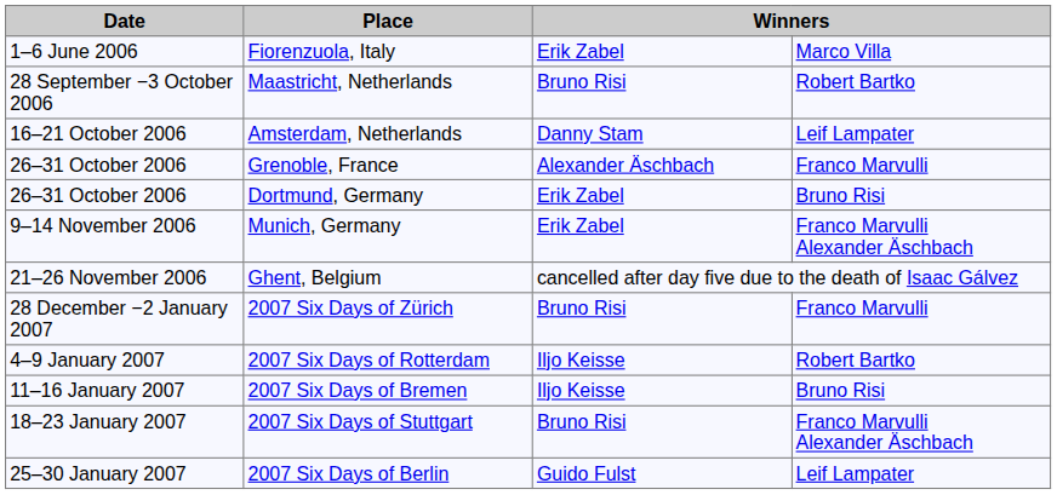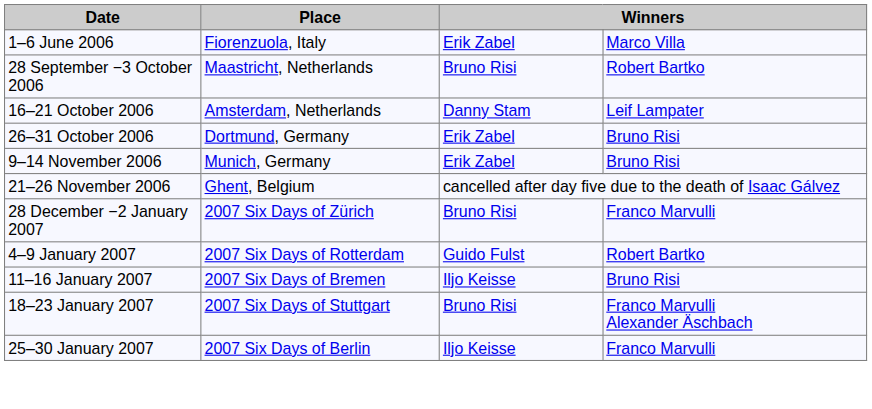- row: 26–31 October 2006 | Grenoble, France | Alexander Äschbach | Franco Marvulli
Munich, Germany | column 4: Franco Marvulli Alexander Äschbach -> Bruno Risi
2007 Six Days of Rotterdam | column 3: Iljo Keisse -> Guido Fulst
2007 Six Days of Berlin | column 3: Guido Fulst -> Iljo Keisse
2007 Six Days of Berlin | column 4: Leif Lampater -> Franco Marvulli
